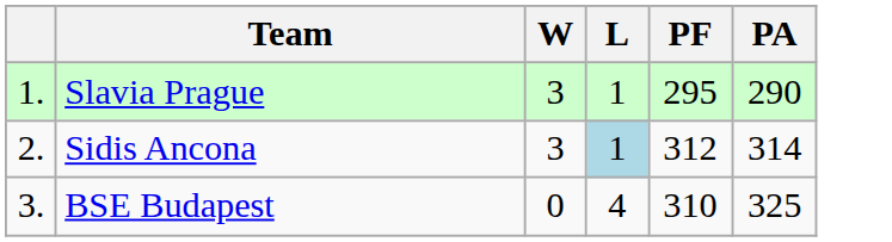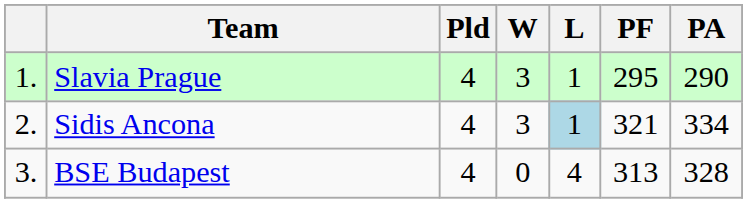+ column: Pld | 4 | 4 | 4
Sidis Ancona | PF: 312 -> 321
Sidis Ancona | PA: 314 -> 334
BSE Budapest | PF: 310 -> 313
BSE Budapest | PA: 325 -> 328
